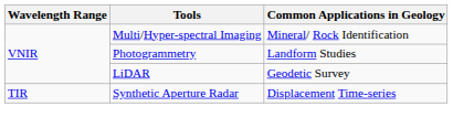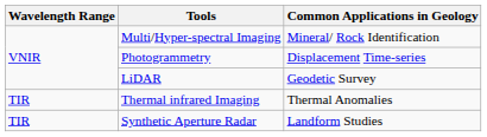Photogrammetry | Common Applications in Geology: Landform Studies -> Displacement Time-series
+ row: TIR | Thermal infrared Imaging | Thermal Anomalies
Synthetic Aperture Radar | Common Applications in Geology: Displacement Time-series -> Landform Studies
